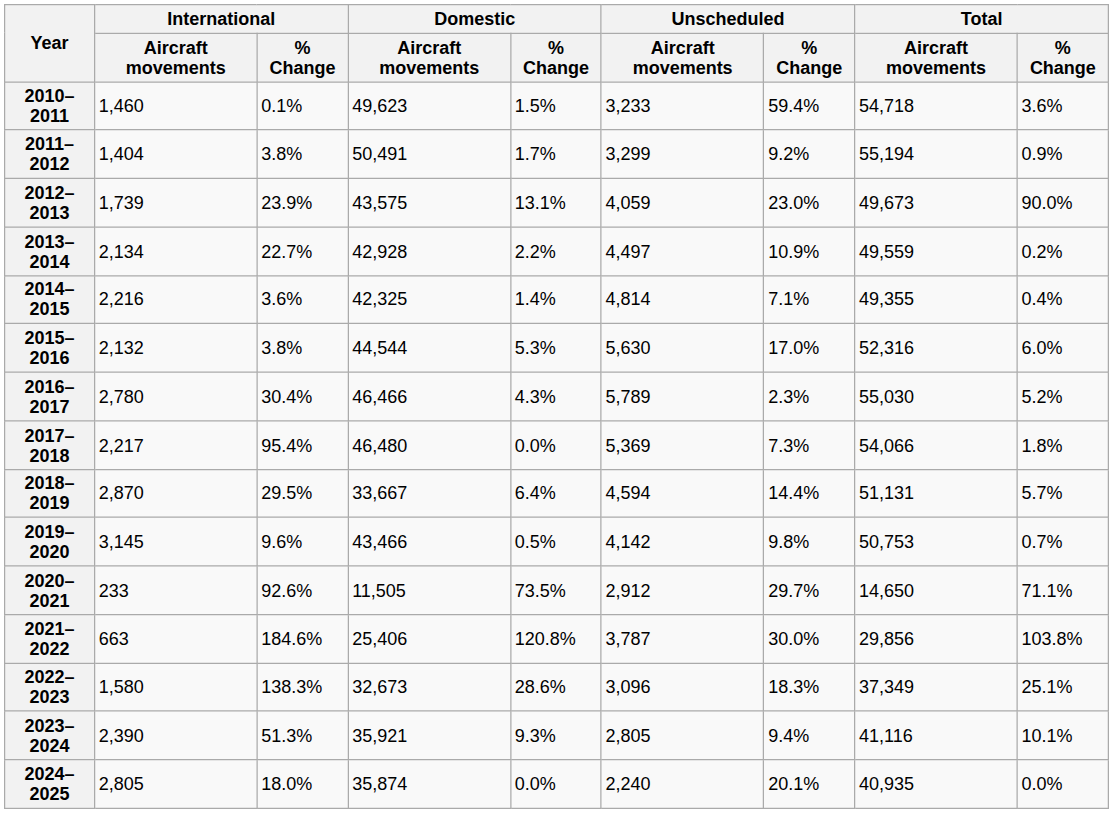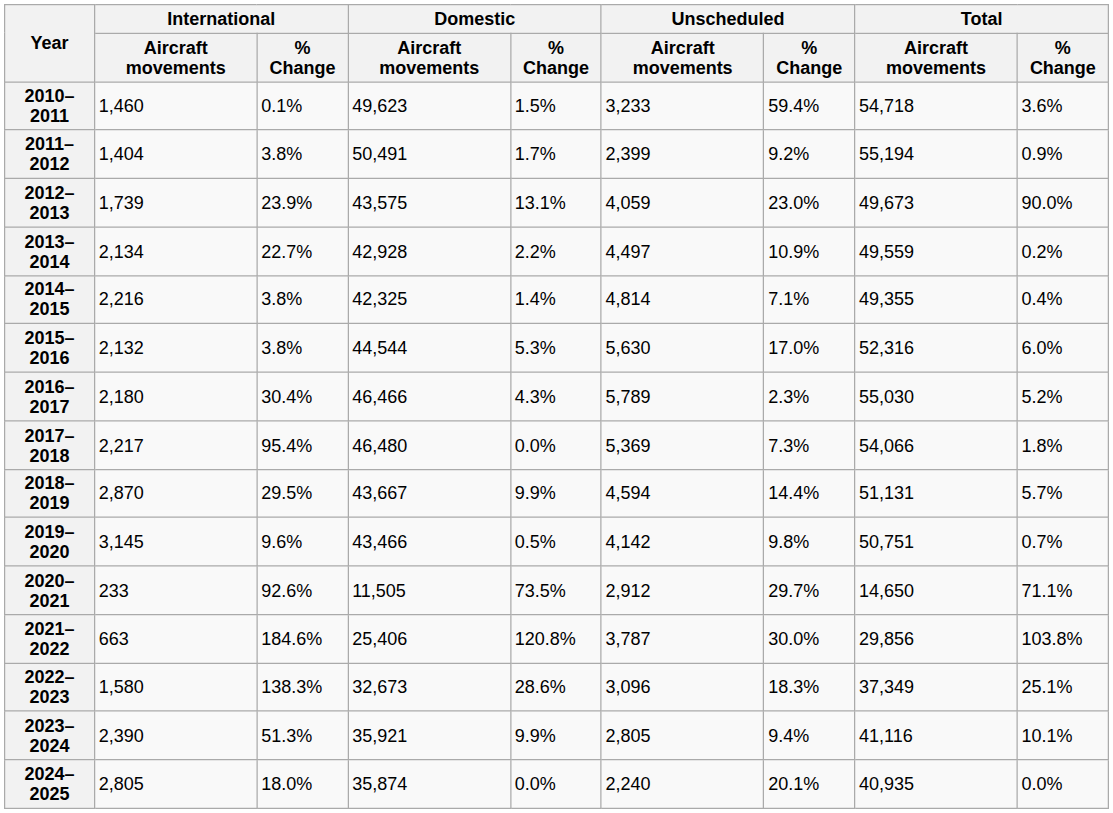2011–2012 | Unscheduled / Aircraft movements: 3,299 -> 2,399
2014–2015 | International / % Change: 3.6% -> 3.8%
2016–2017 | International / Aircraft movements: 2,780 -> 2,180
2018–2019 | Domestic / Aircraft movements: 33,667 -> 43,667
2018–2019 | Domestic / % Change: 6.4% -> 9.9%
2019–2020 | Total / Aircraft movements: 50,753 -> 50,751
2023–2024 | Domestic / % Change: 9.3% -> 9.9%
